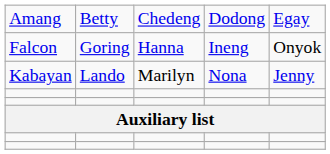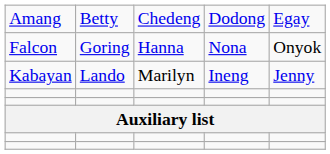Falcon | column 4: Ineng -> Nona
Kabayan | column 4: Nona -> Ineng
